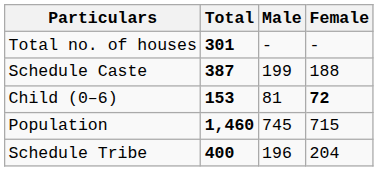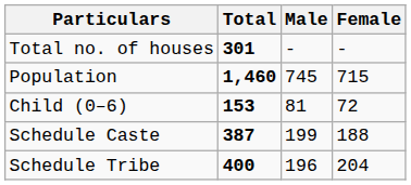rows swapped: Population <-> Schedule Caste
Child (0–6) | Female: bold -> normal
